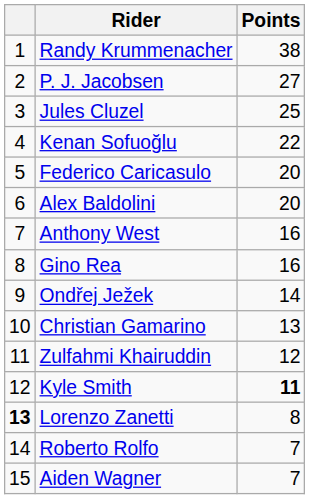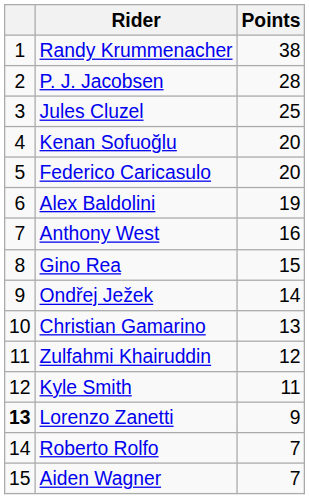P. J. Jacobsen | Points: 27 -> 28
Kenan Sofuoğlu | Points: 22 -> 20
Alex Baldolini | Points: 20 -> 19
Gino Rea | Points: 16 -> 15
Kyle Smith | Points: bold -> normal
Lorenzo Zanetti | Points: 8 -> 9
